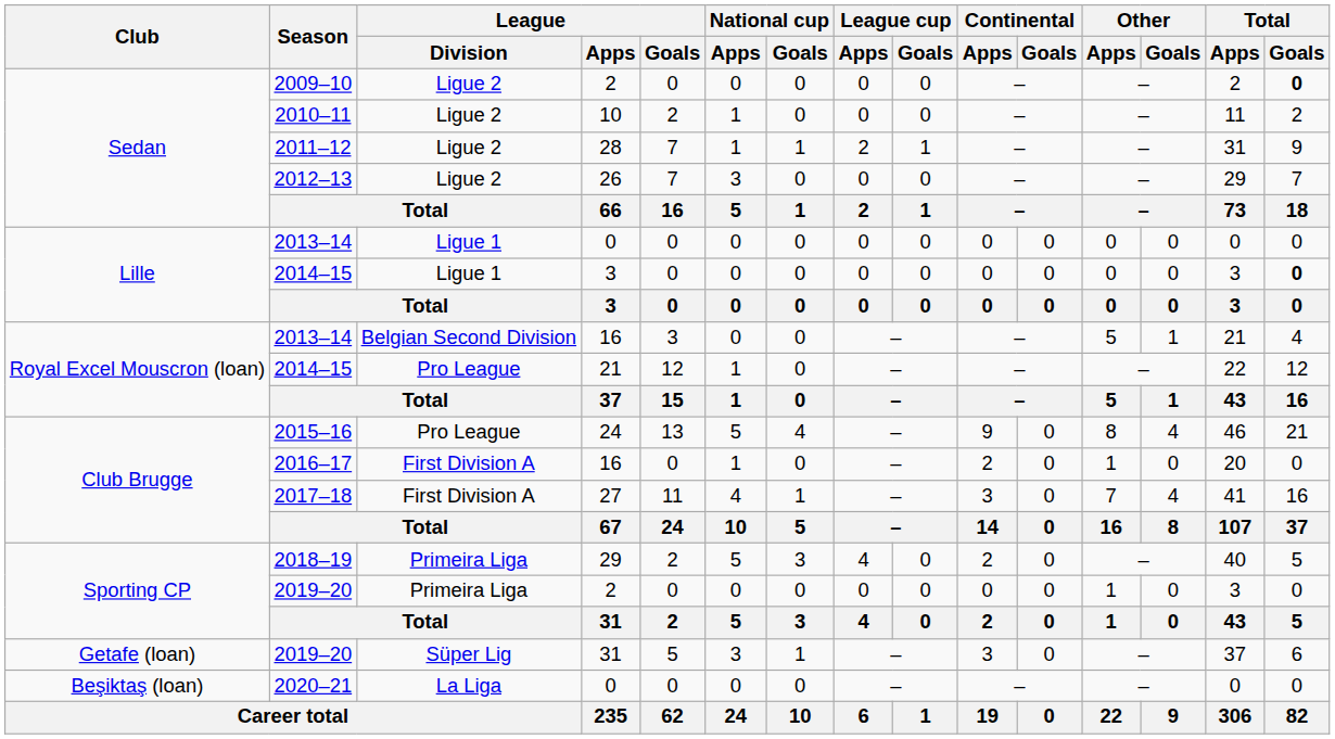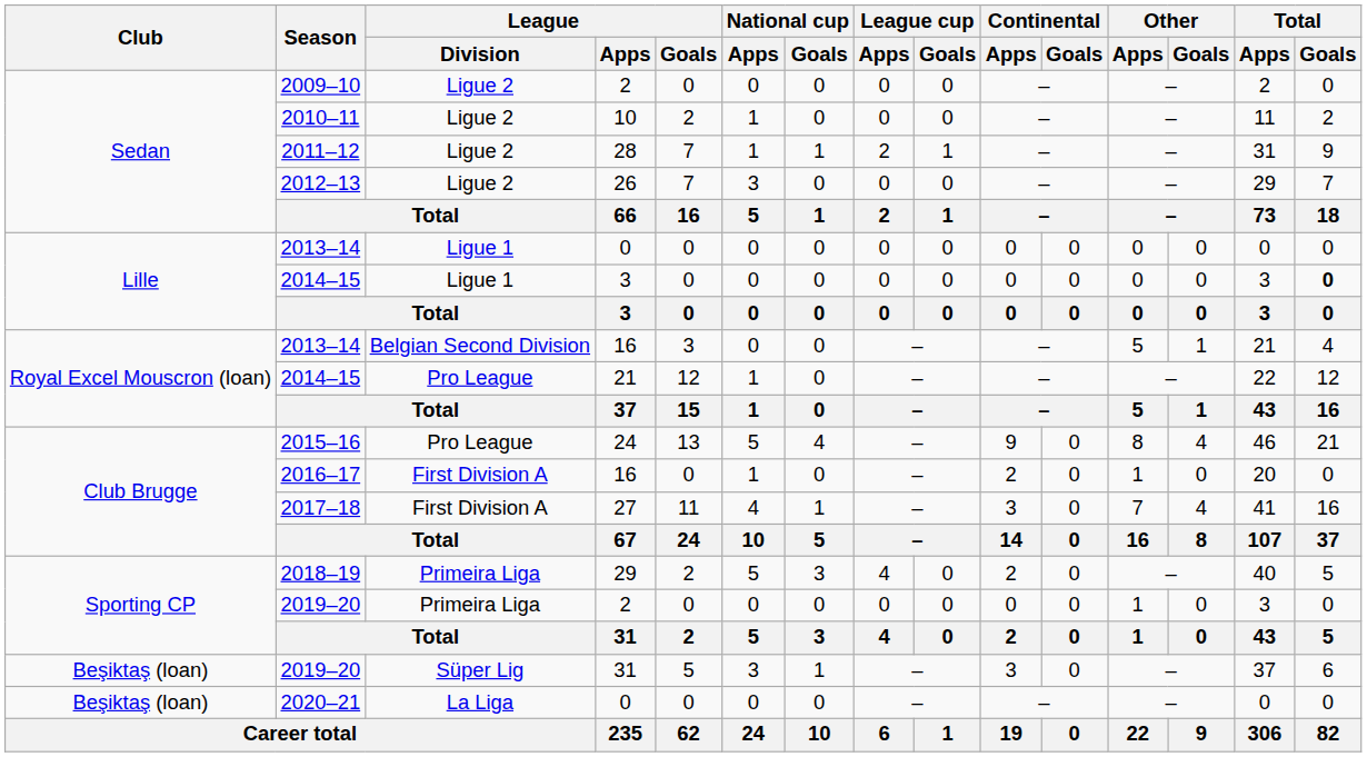2009–10 | Total / Goals: bold -> normal
2019–20 / 31 | Club: Getafe (loan) -> Beşiktaş (loan)
